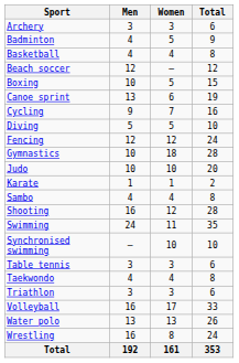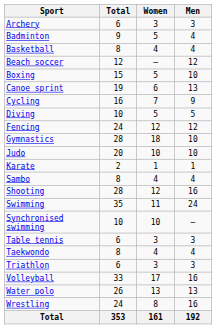columns swapped: Men <-> Total
